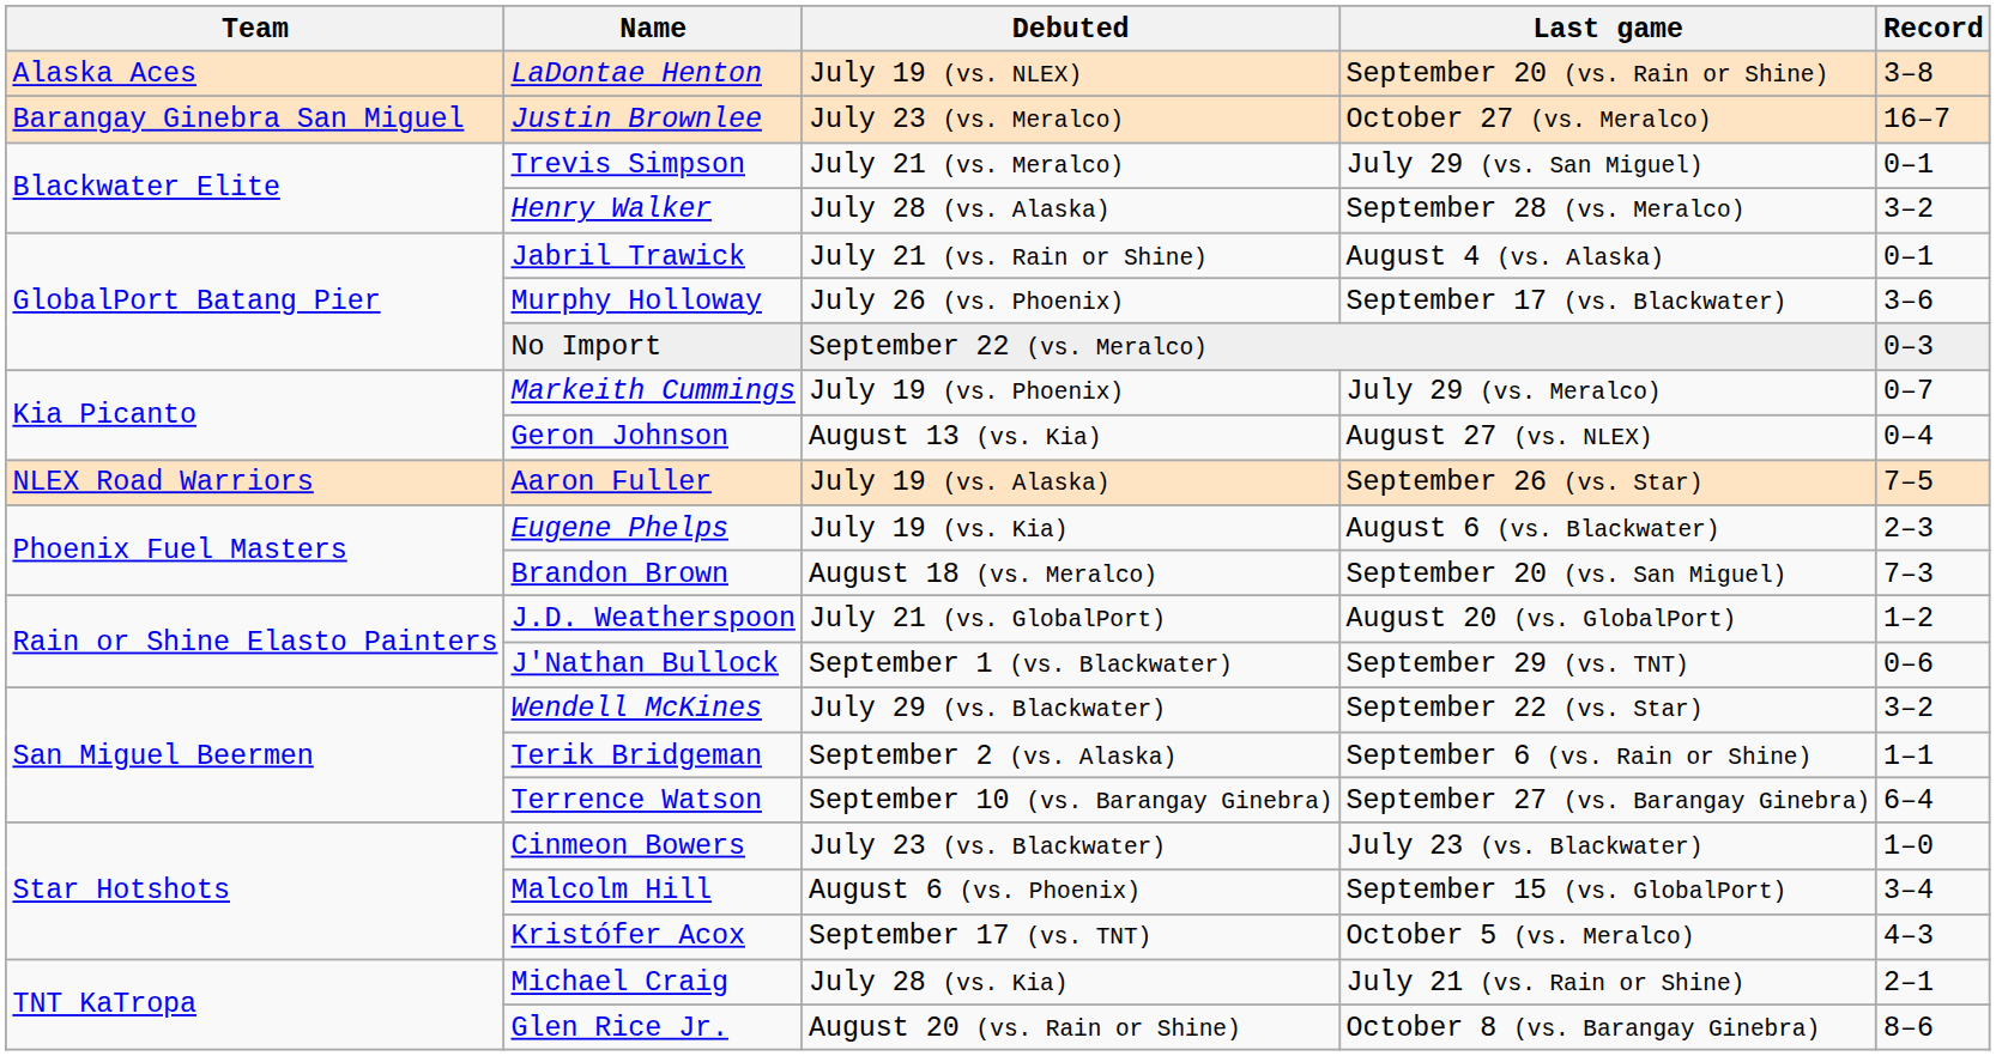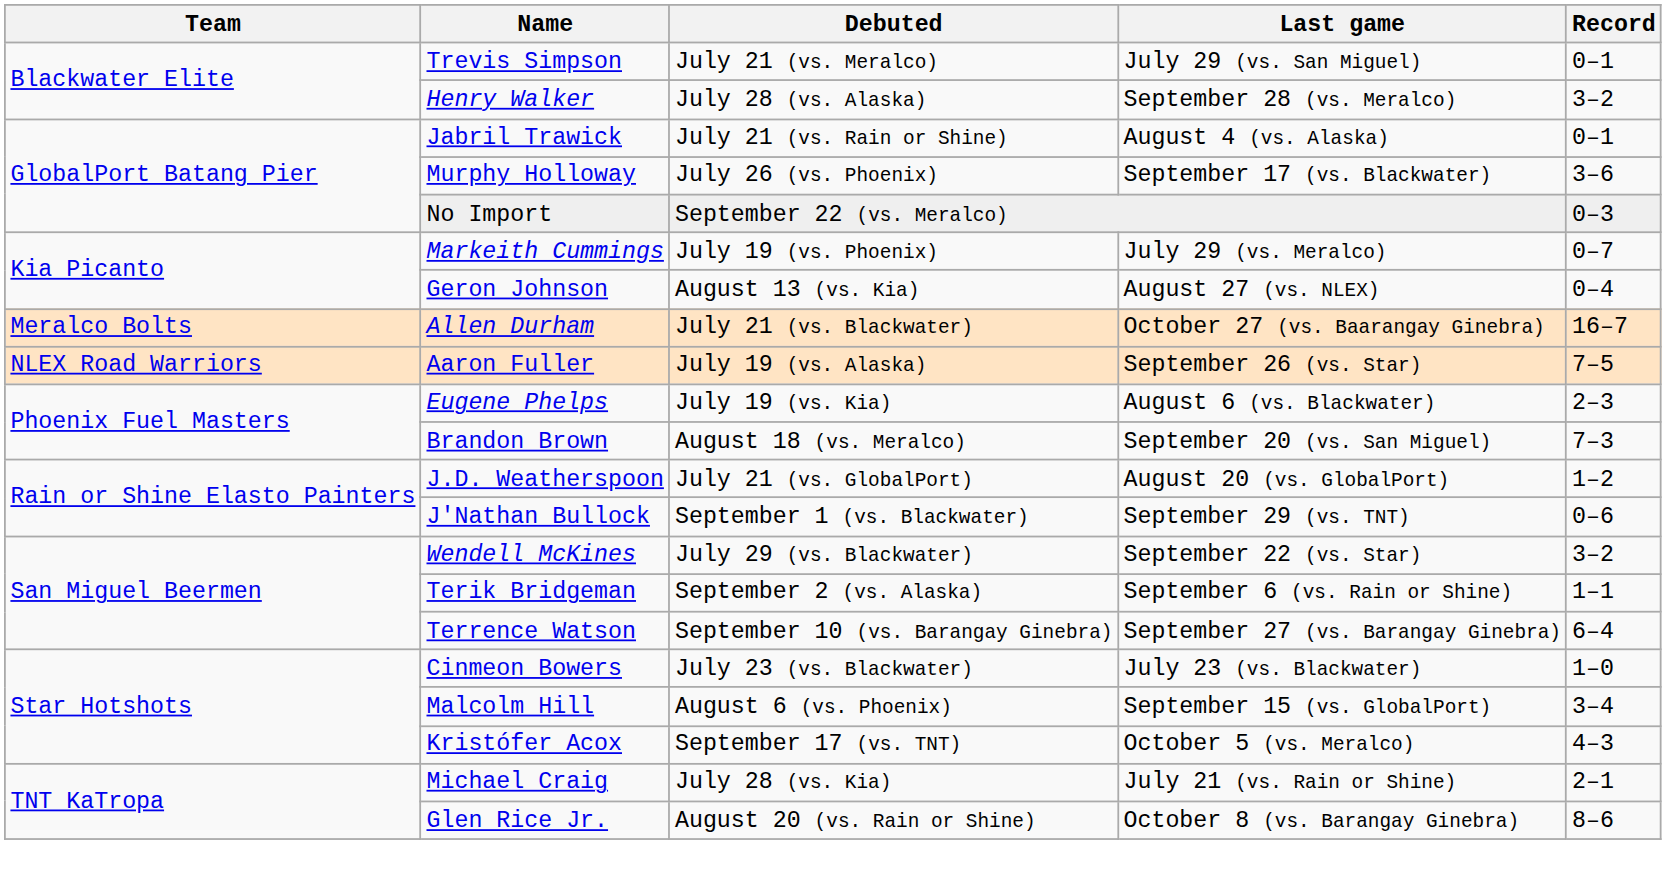- row: Alaska Aces | LaDontae Henton | July 19 (vs. NLEX) | September 20 (vs. Rain or Shine) | 3–8
- row: Barangay Ginebra San Miguel | Justin Brownlee | July 23 (vs. Meralco) | October 27 (vs. Meralco) | 16–7
+ row: Meralco Bolts | Allen Durham | July 21 (vs. Blackwater) | October 27 (vs. Baarangay Ginebra) | 16–7
